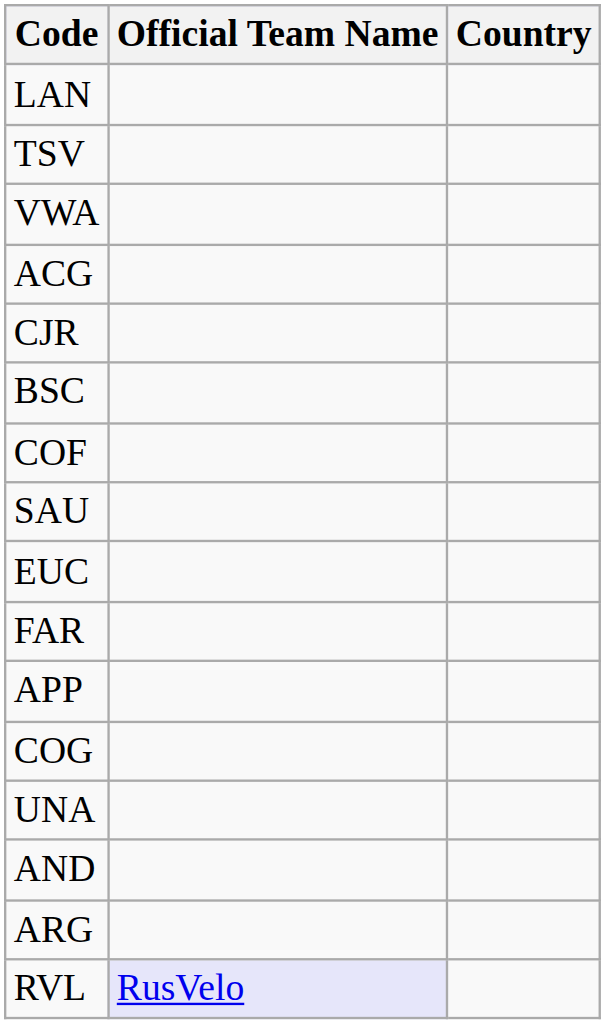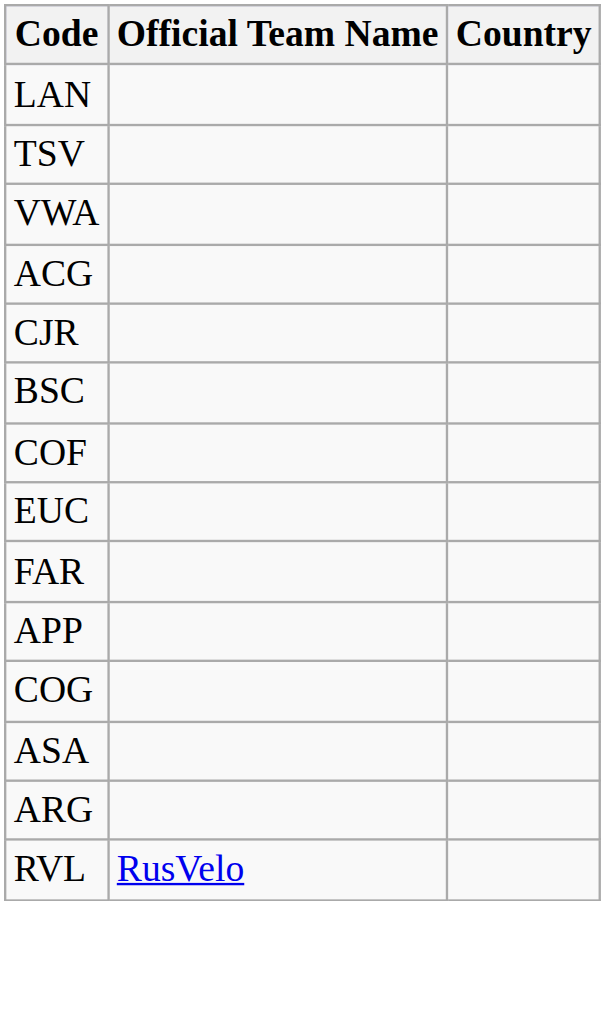- row: SAU
- row: UNA
+ row: ASA
- row: AND
RVL | Official Team Name: lavender background -> no background
